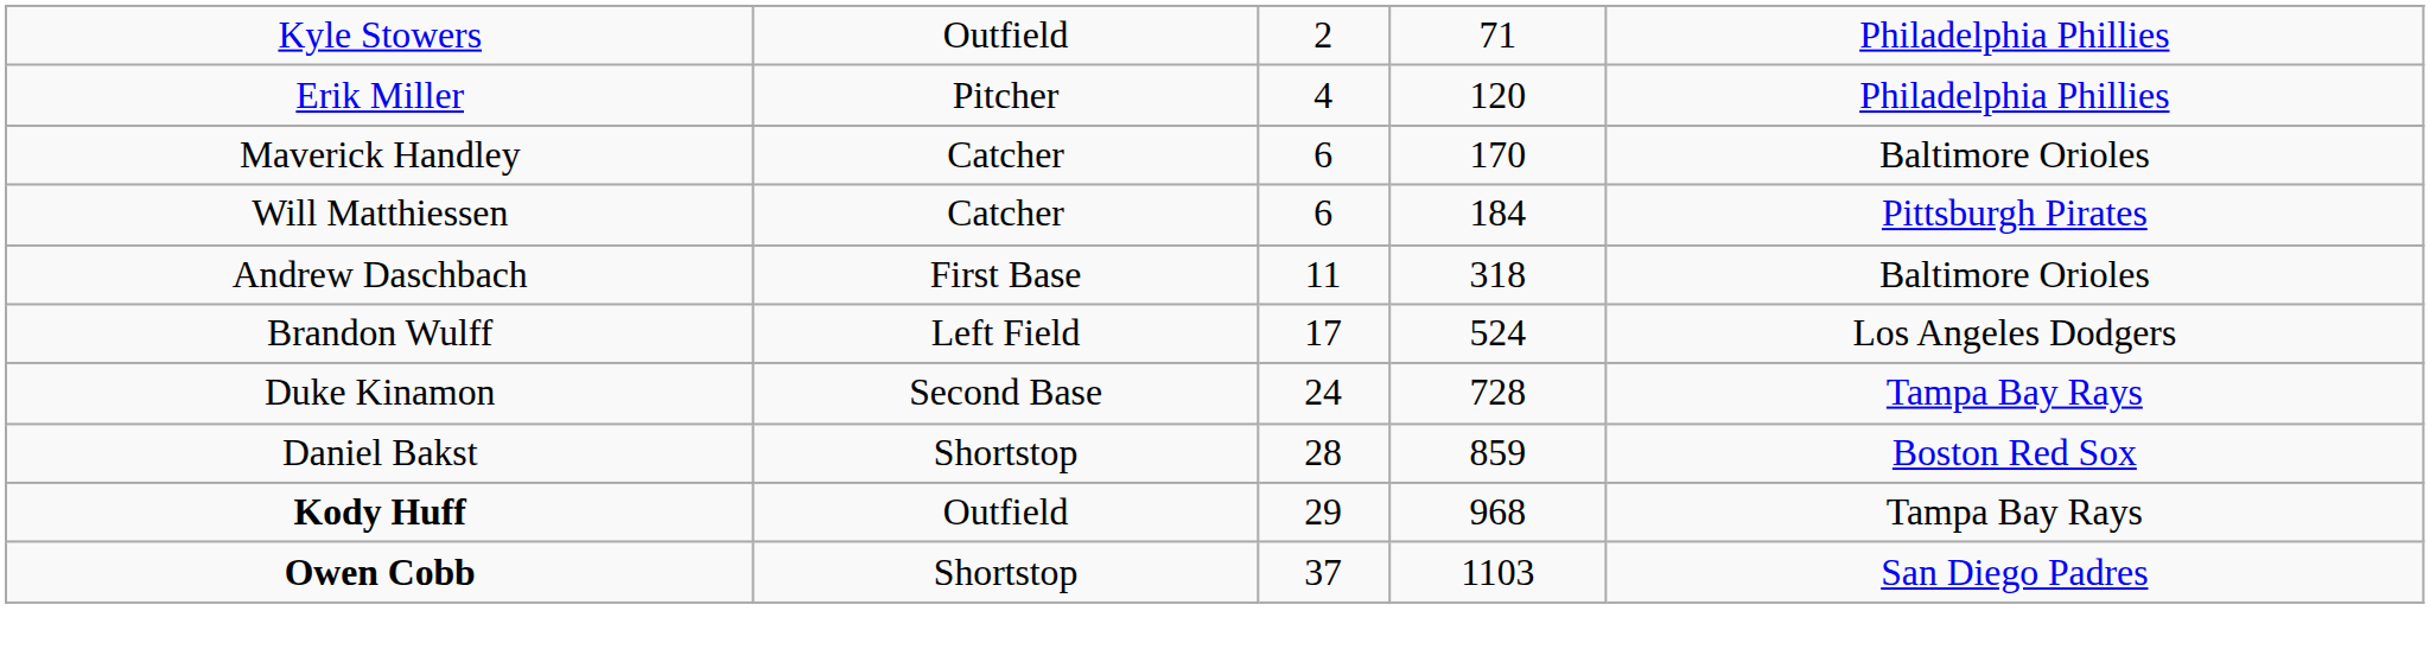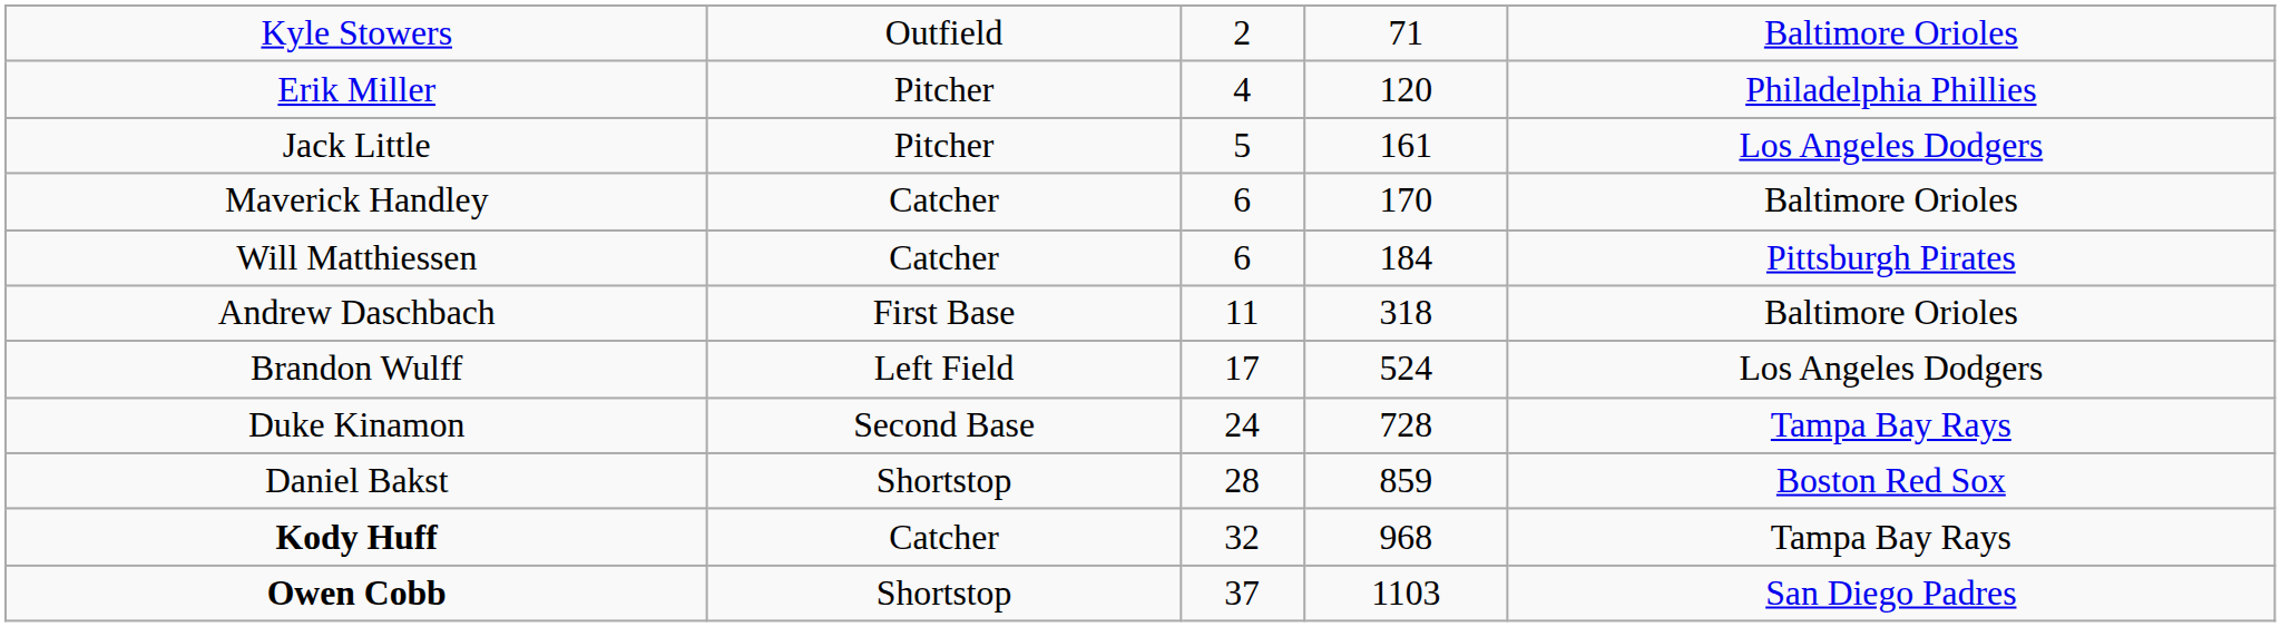Kyle Stowers | column 5: Philadelphia Phillies -> Baltimore Orioles
+ row: Jack Little | Pitcher | 5 | 161 | Los Angeles Dodgers
Kody Huff | column 2: Outfield -> Catcher
Kody Huff | column 3: 29 -> 32
